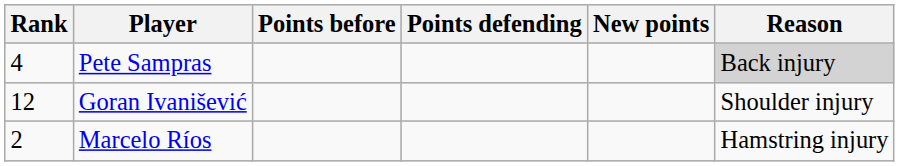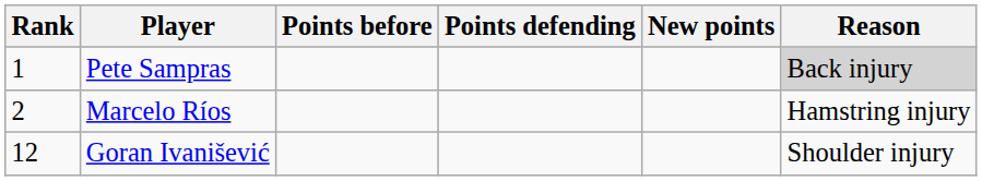Pete Sampras | Rank: 4 -> 1
rows swapped: Marcelo Ríos <-> Goran Ivanišević
